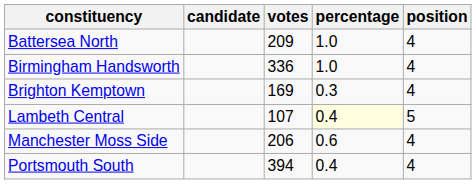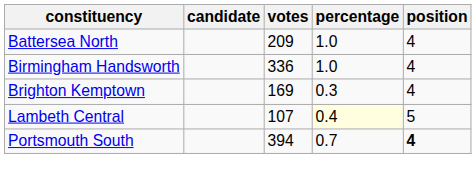- row: Manchester Moss Side | 206 | 0.6 | 4
Portsmouth South | percentage: 0.4 -> 0.7
Portsmouth South | position: normal -> bold
